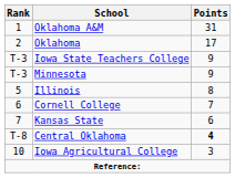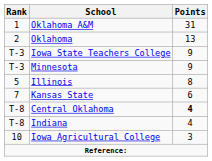Oklahoma | Points: 17 -> 13
- row: 6 | Cornell College | 7
+ row: T-8 | Indiana | 4
